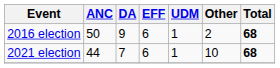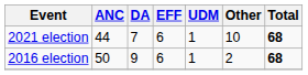rows swapped: 2016 election <-> 2021 election
